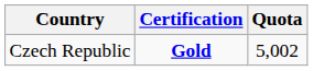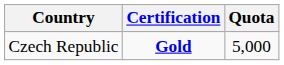Czech Republic | Quota: 5,002 -> 5,000
